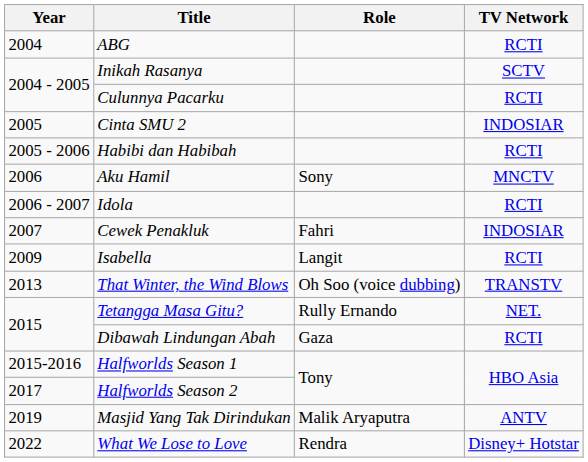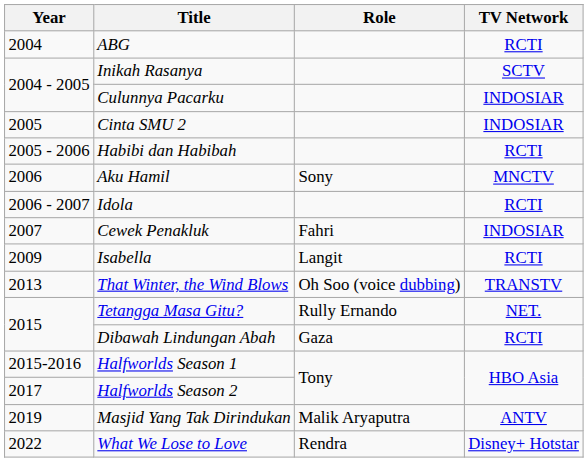Culunnya Pacarku | TV Network: RCTI -> INDOSIAR
